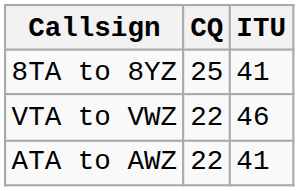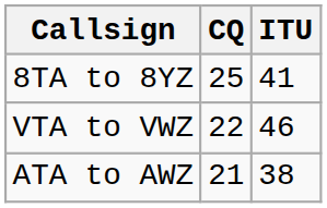ATA to AWZ | CQ: 22 -> 21
ATA to AWZ | ITU: 41 -> 38
